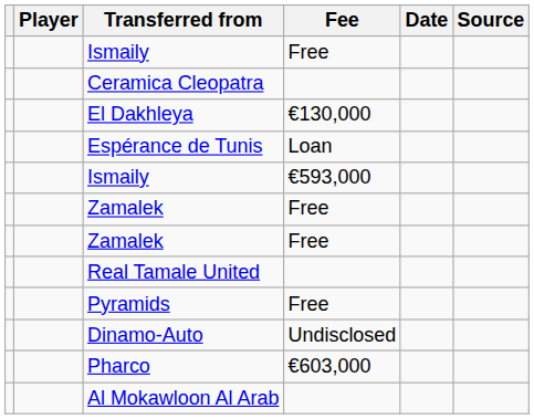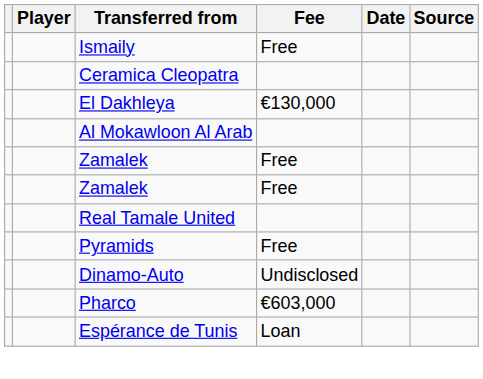rows swapped: Al Mokawloon Al Arab <-> Espérance de Tunis
- row: Ismaily | €593,000
